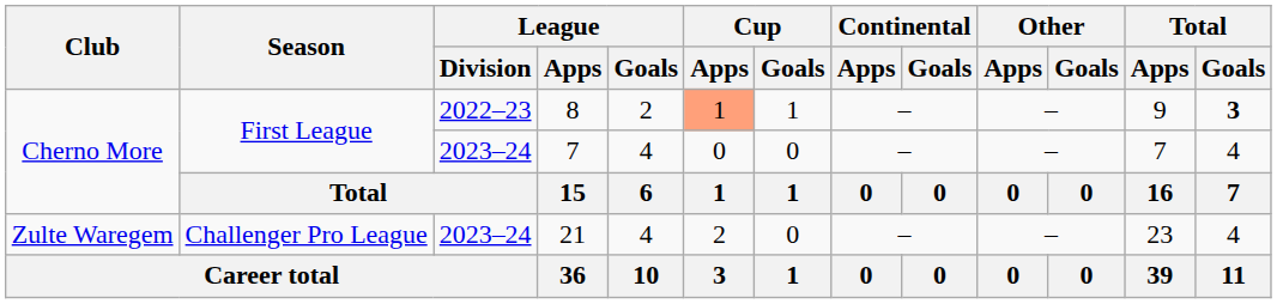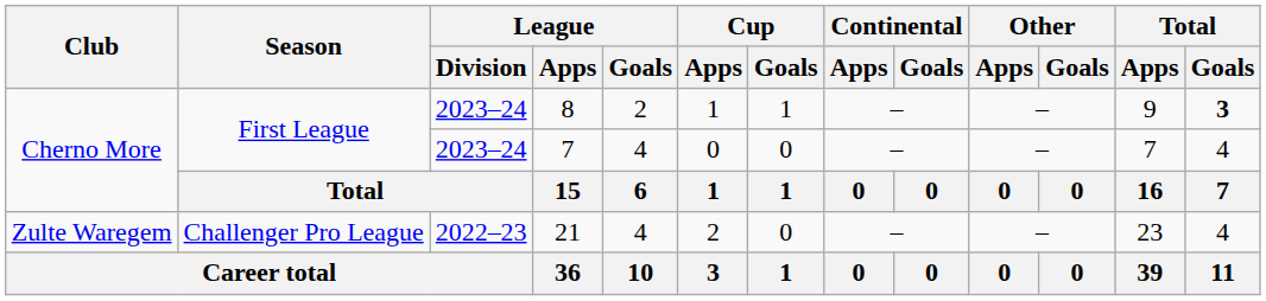8 | League / Division: 2022–23 -> 2023–24
8 | Cup / Apps: lightsalmon background -> no background
21 | League / Division: 2023–24 -> 2022–23
